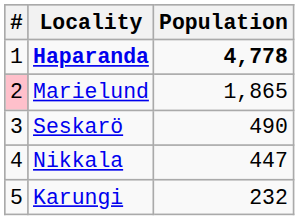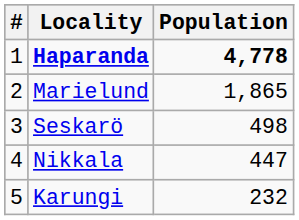Marielund | #: pink background -> no background
Seskarö | Population: 490 -> 498
